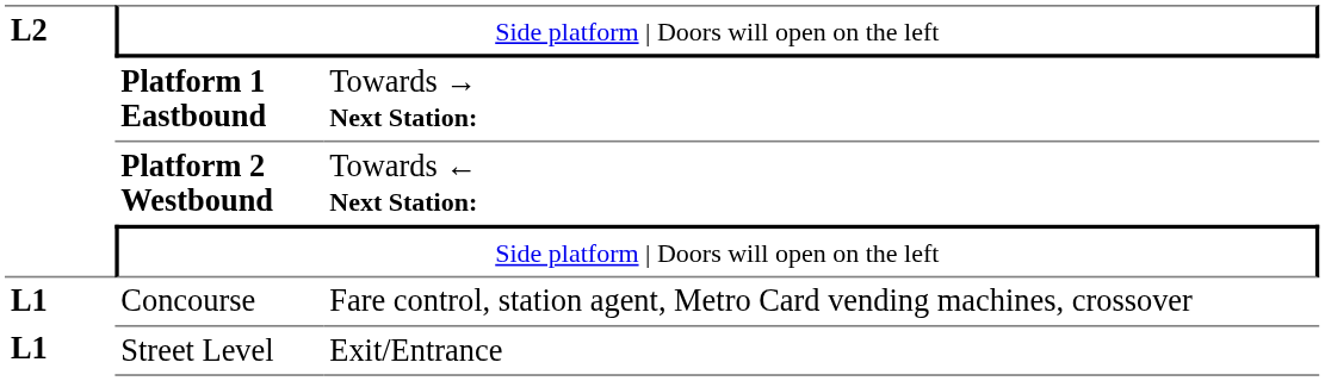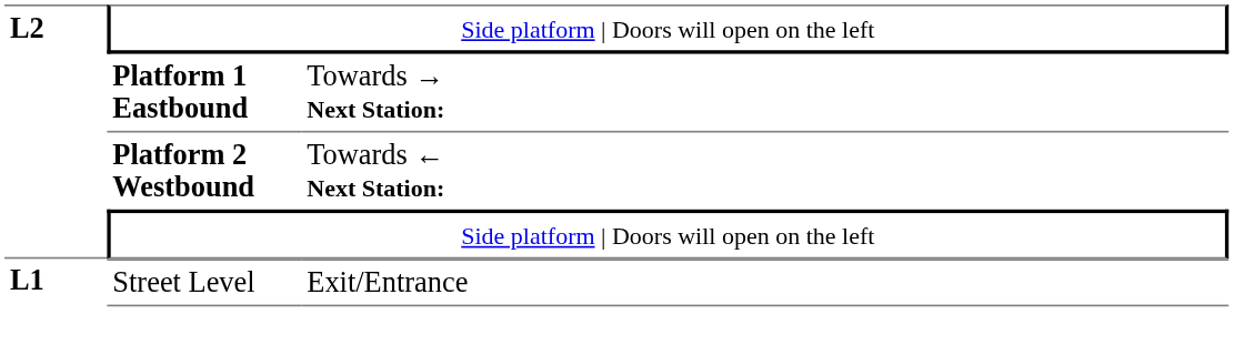- row: L1 | Concourse | Fare control, station agent, Metro Card vending machines, crossover
